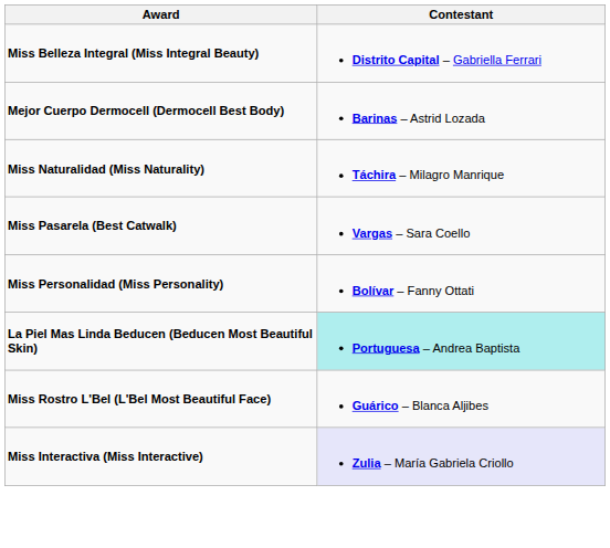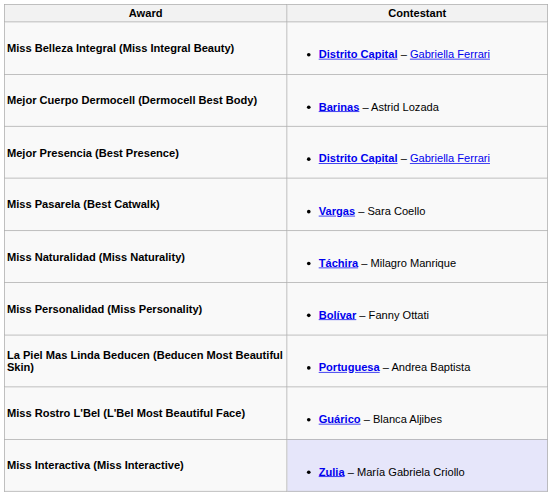+ row: Mejor Presencia (Best Presence) | Distrito Capital – Gabriella Ferrari
rows swapped: Miss Naturalidad (Miss Naturality) <-> Miss Pasarela (Best Catwalk)
La Piel Mas Linda Beducen (Beducen Most Beautiful Skin) | Contestant: paleturquoise background -> no background
